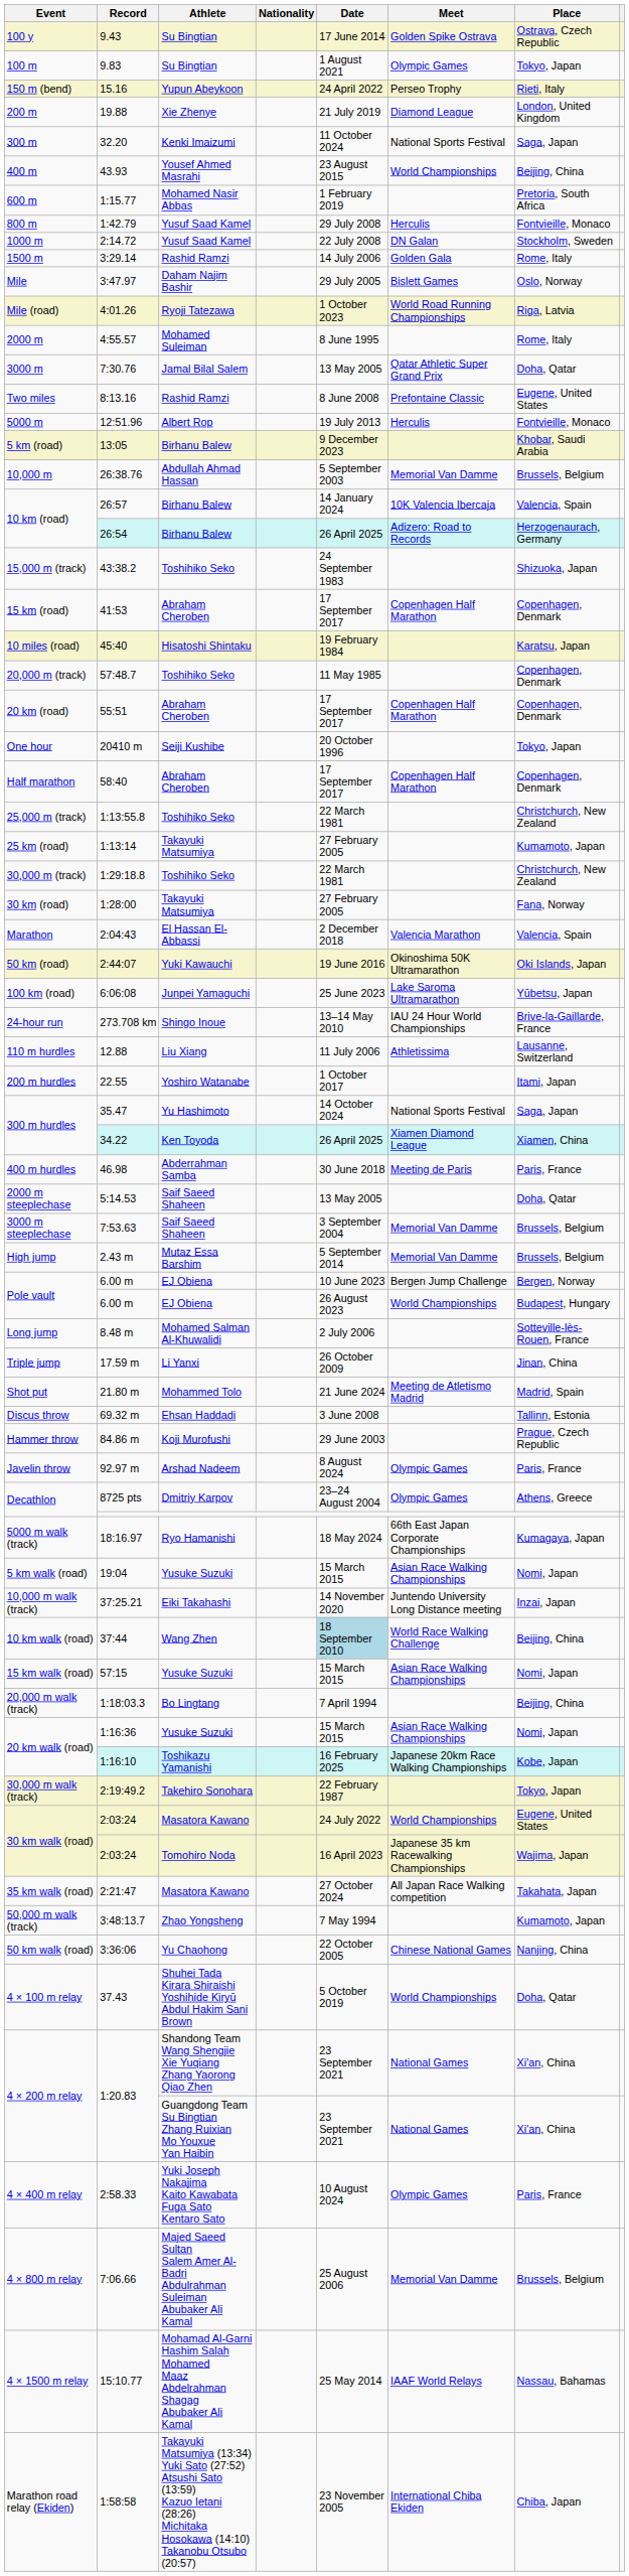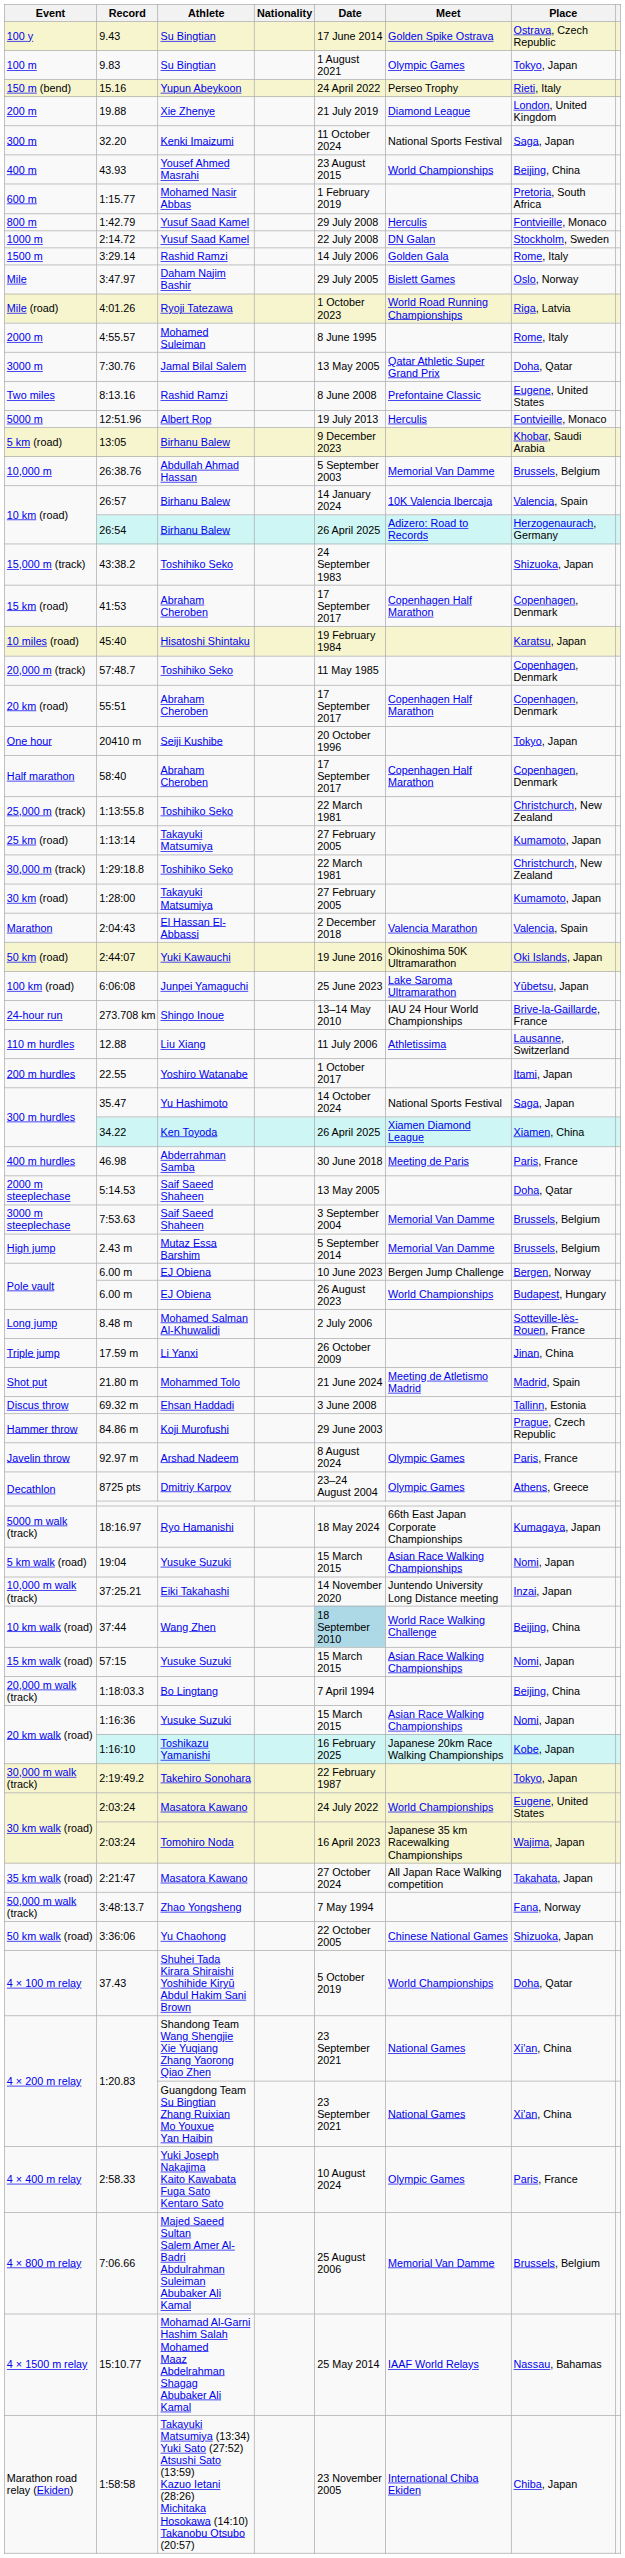30 km (road) | Place: Fana, Norway -> Kumamoto, Japan
50,000 m walk (track) | Place: Kumamoto, Japan -> Fana, Norway
50 km walk (road) | Place: Nanjing, China -> Shizuoka, Japan
